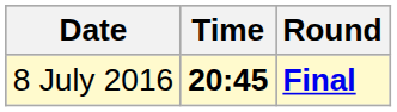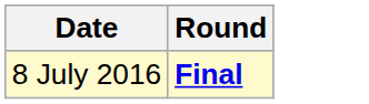- column: Time | 20:45
